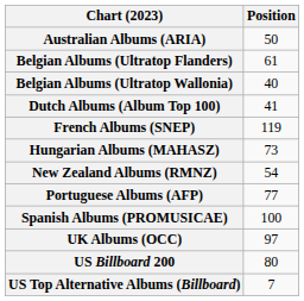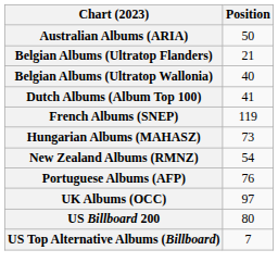Belgian Albums (Ultratop Flanders) | Position: 61 -> 21
Portuguese Albums (AFP) | Position: 77 -> 76
- row: Spanish Albums (PROMUSICAE) | 100
